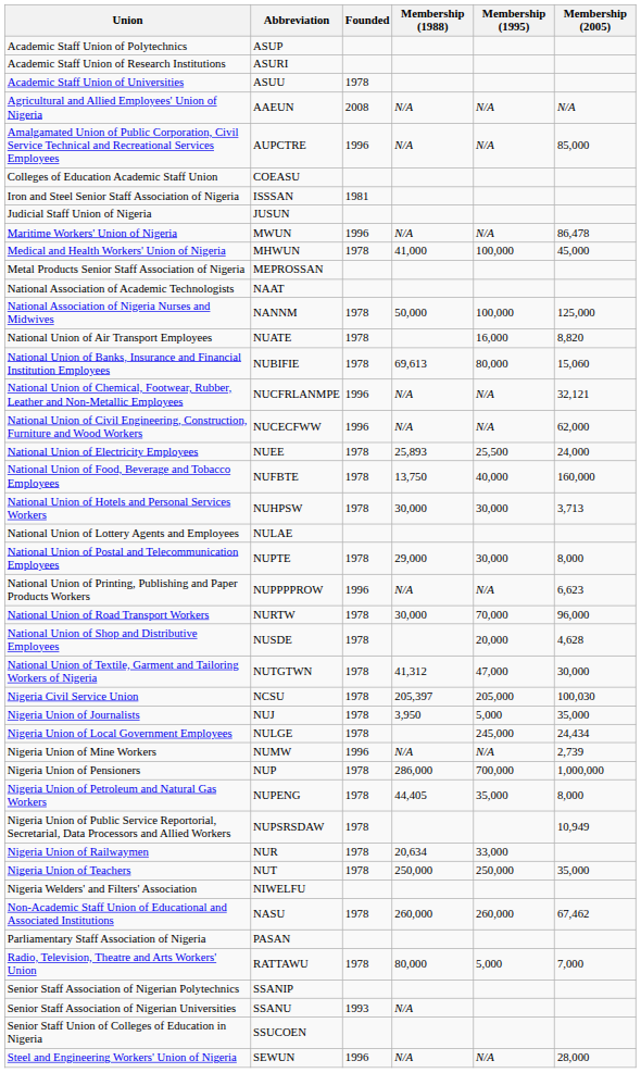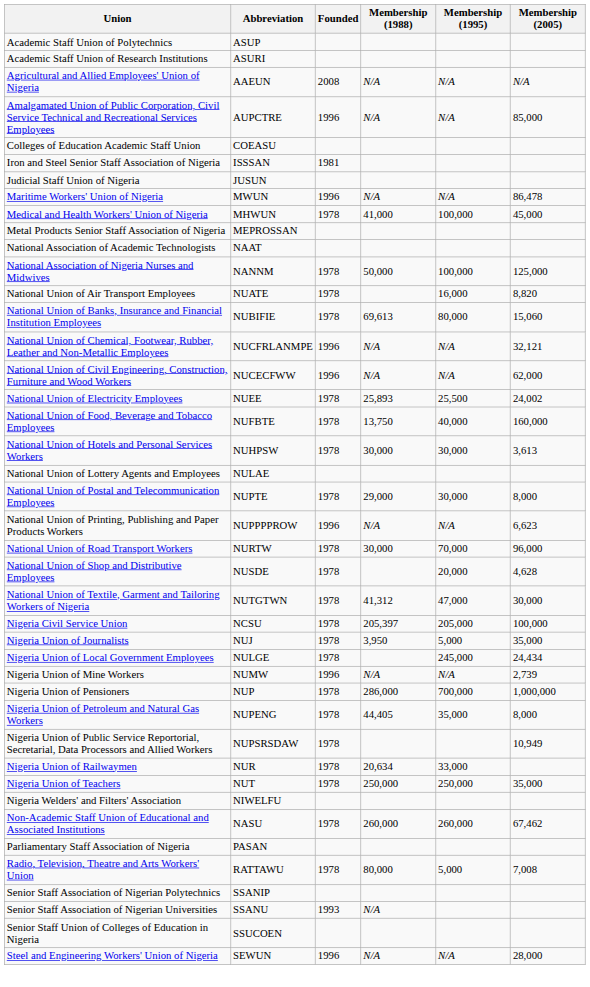- row: Academic Staff Union of Universities | ASUU | 1978
National Union of Electricity Employees | Membership (2005): 24,000 -> 24,002
National Union of Hotels and Personal Services Workers | Membership (2005): 3,713 -> 3,613
Nigeria Civil Service Union | Membership (2005): 100,030 -> 100,000
Radio, Television, Theatre and Arts Workers' Union | Membership (2005): 7,000 -> 7,008
